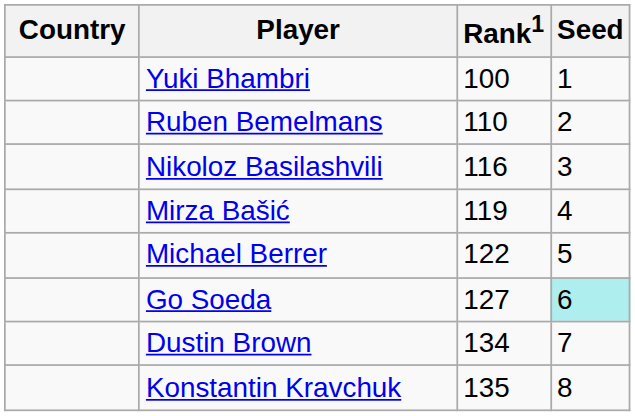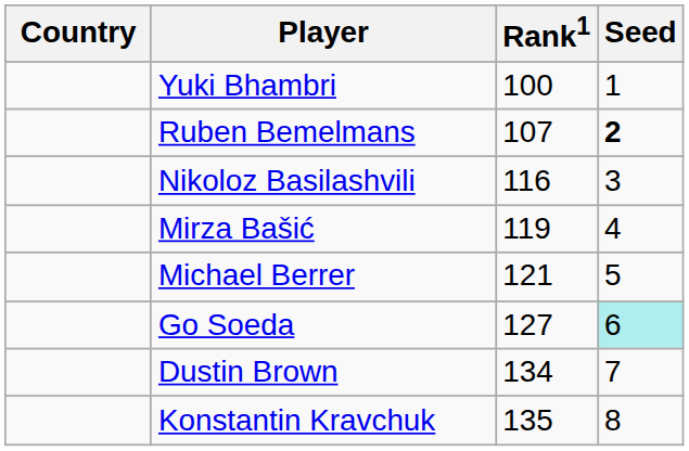Ruben Bemelmans | Rank1: 110 -> 107
Ruben Bemelmans | Seed: normal -> bold
Michael Berrer | Rank1: 122 -> 121
